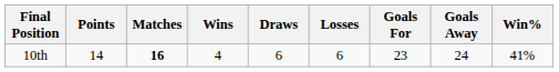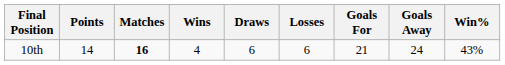10th | Goals For: 23 -> 21
10th | Win%: 41% -> 43%
